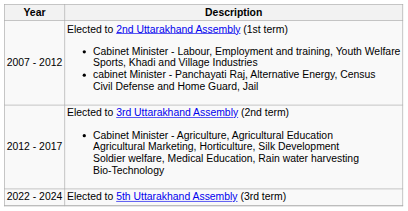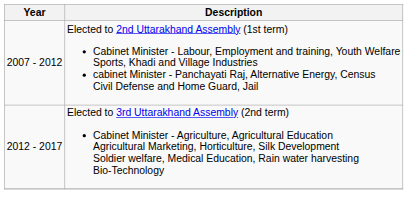- row: 2022 - 2024 | Elected to 5th Uttarakhand Assembly (3rd term)
